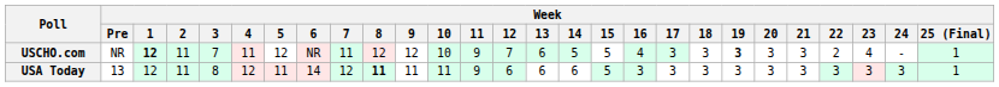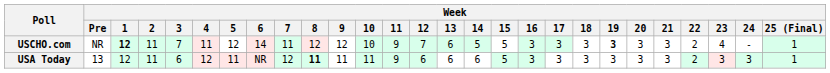USCHO.com | Week / 6: NR -> 14
USCHO.com | Week / 16: 4 -> 3
USA Today | Week / 3: 8 -> 6
USA Today | Week / 6: 14 -> NR
USA Today | Week / 22: 3 -> 2
